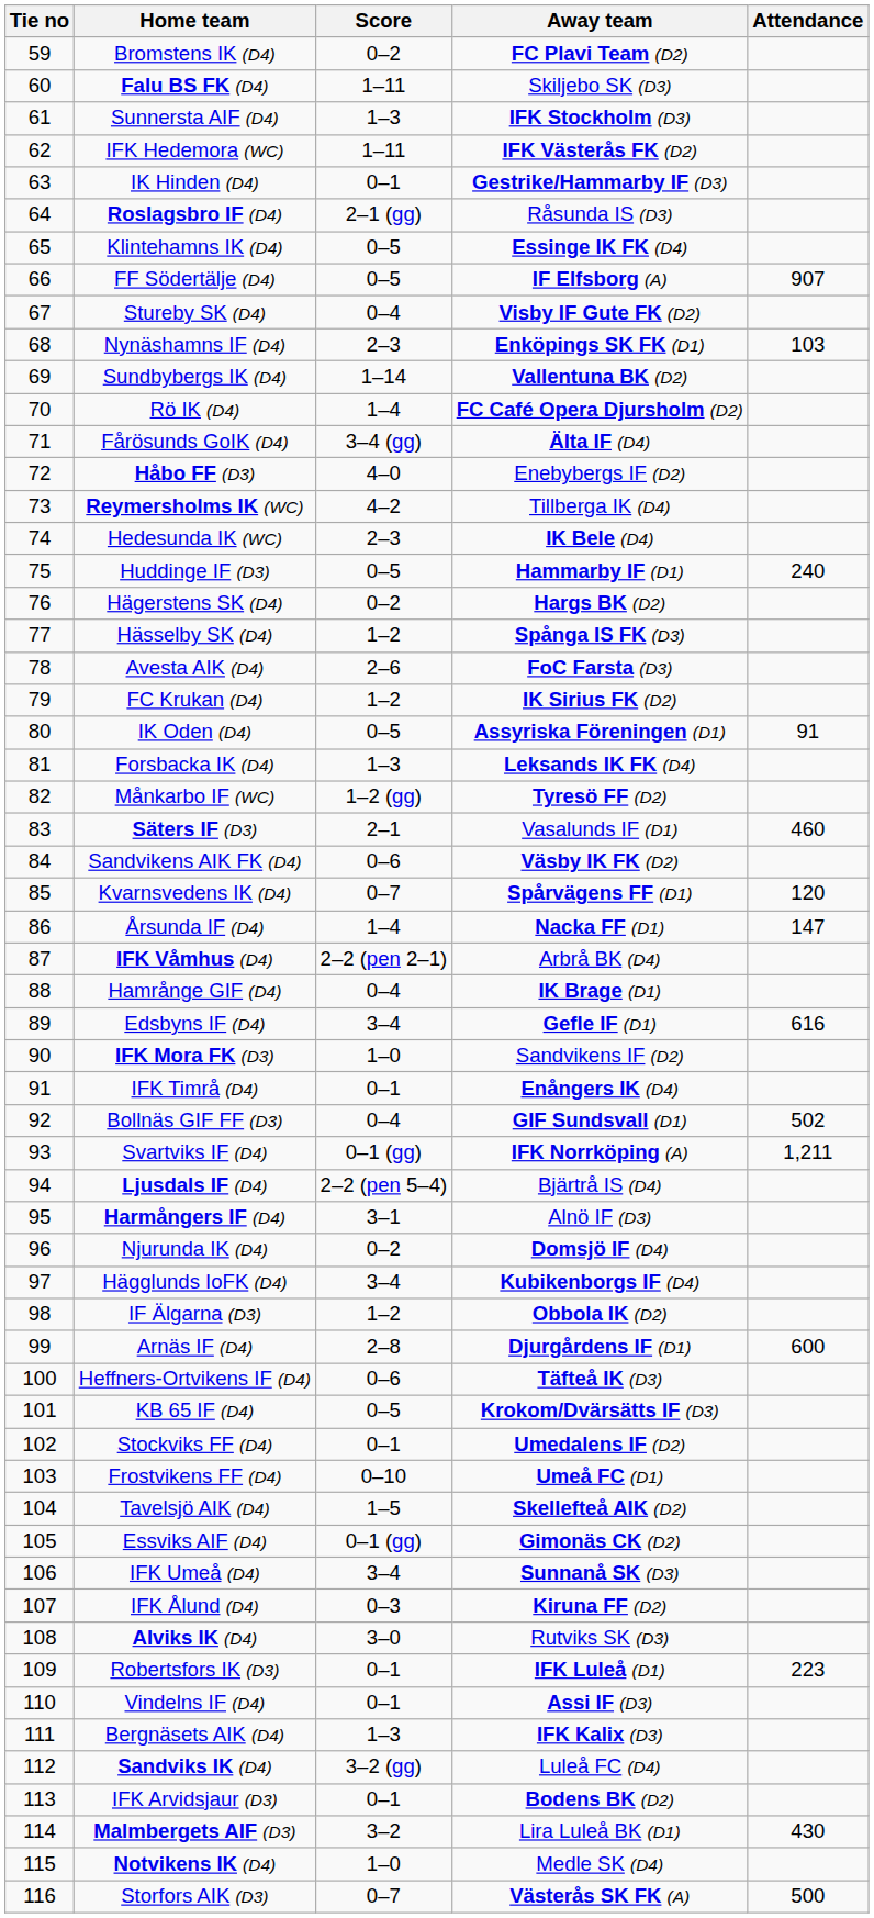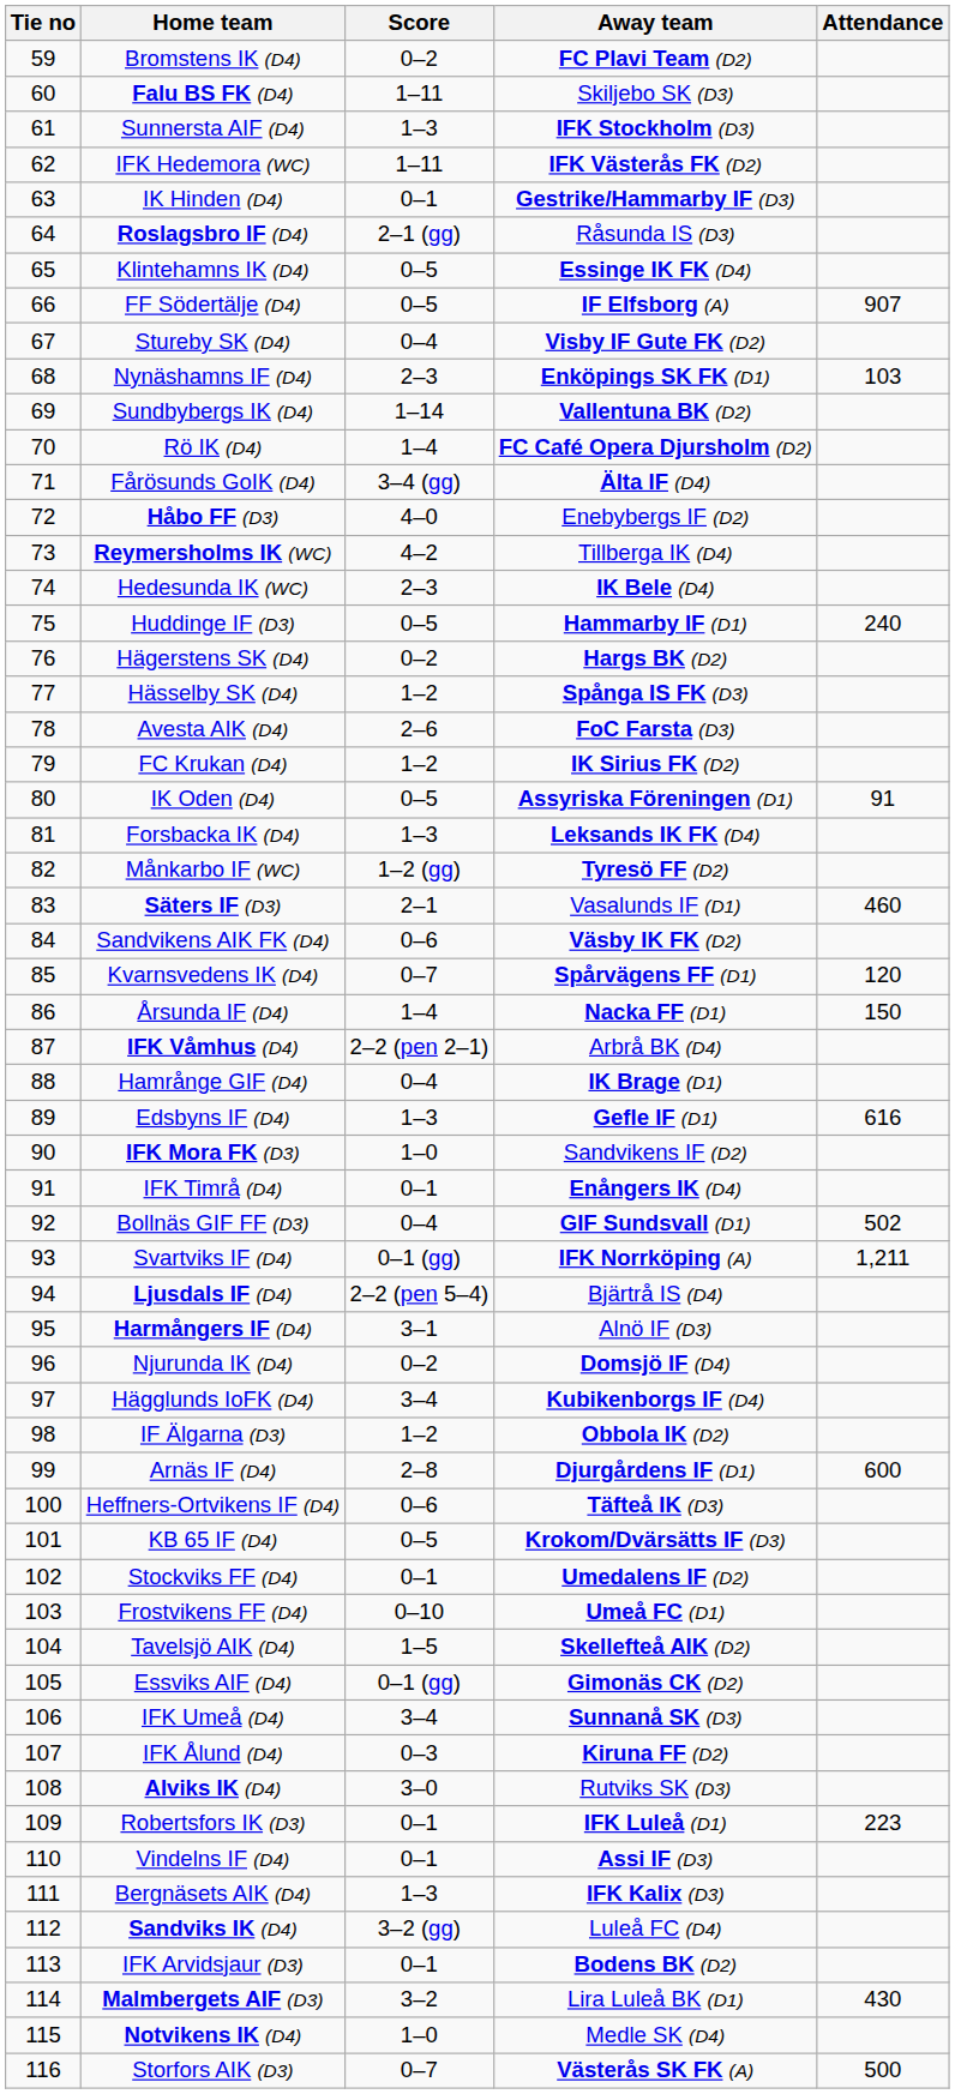Årsunda IF (D4) | Attendance: 147 -> 150
Edsbyns IF (D4) | Score: 3–4 -> 1–3
